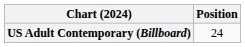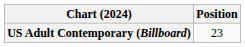US Adult Contemporary (Billboard) | Position: 24 -> 23
